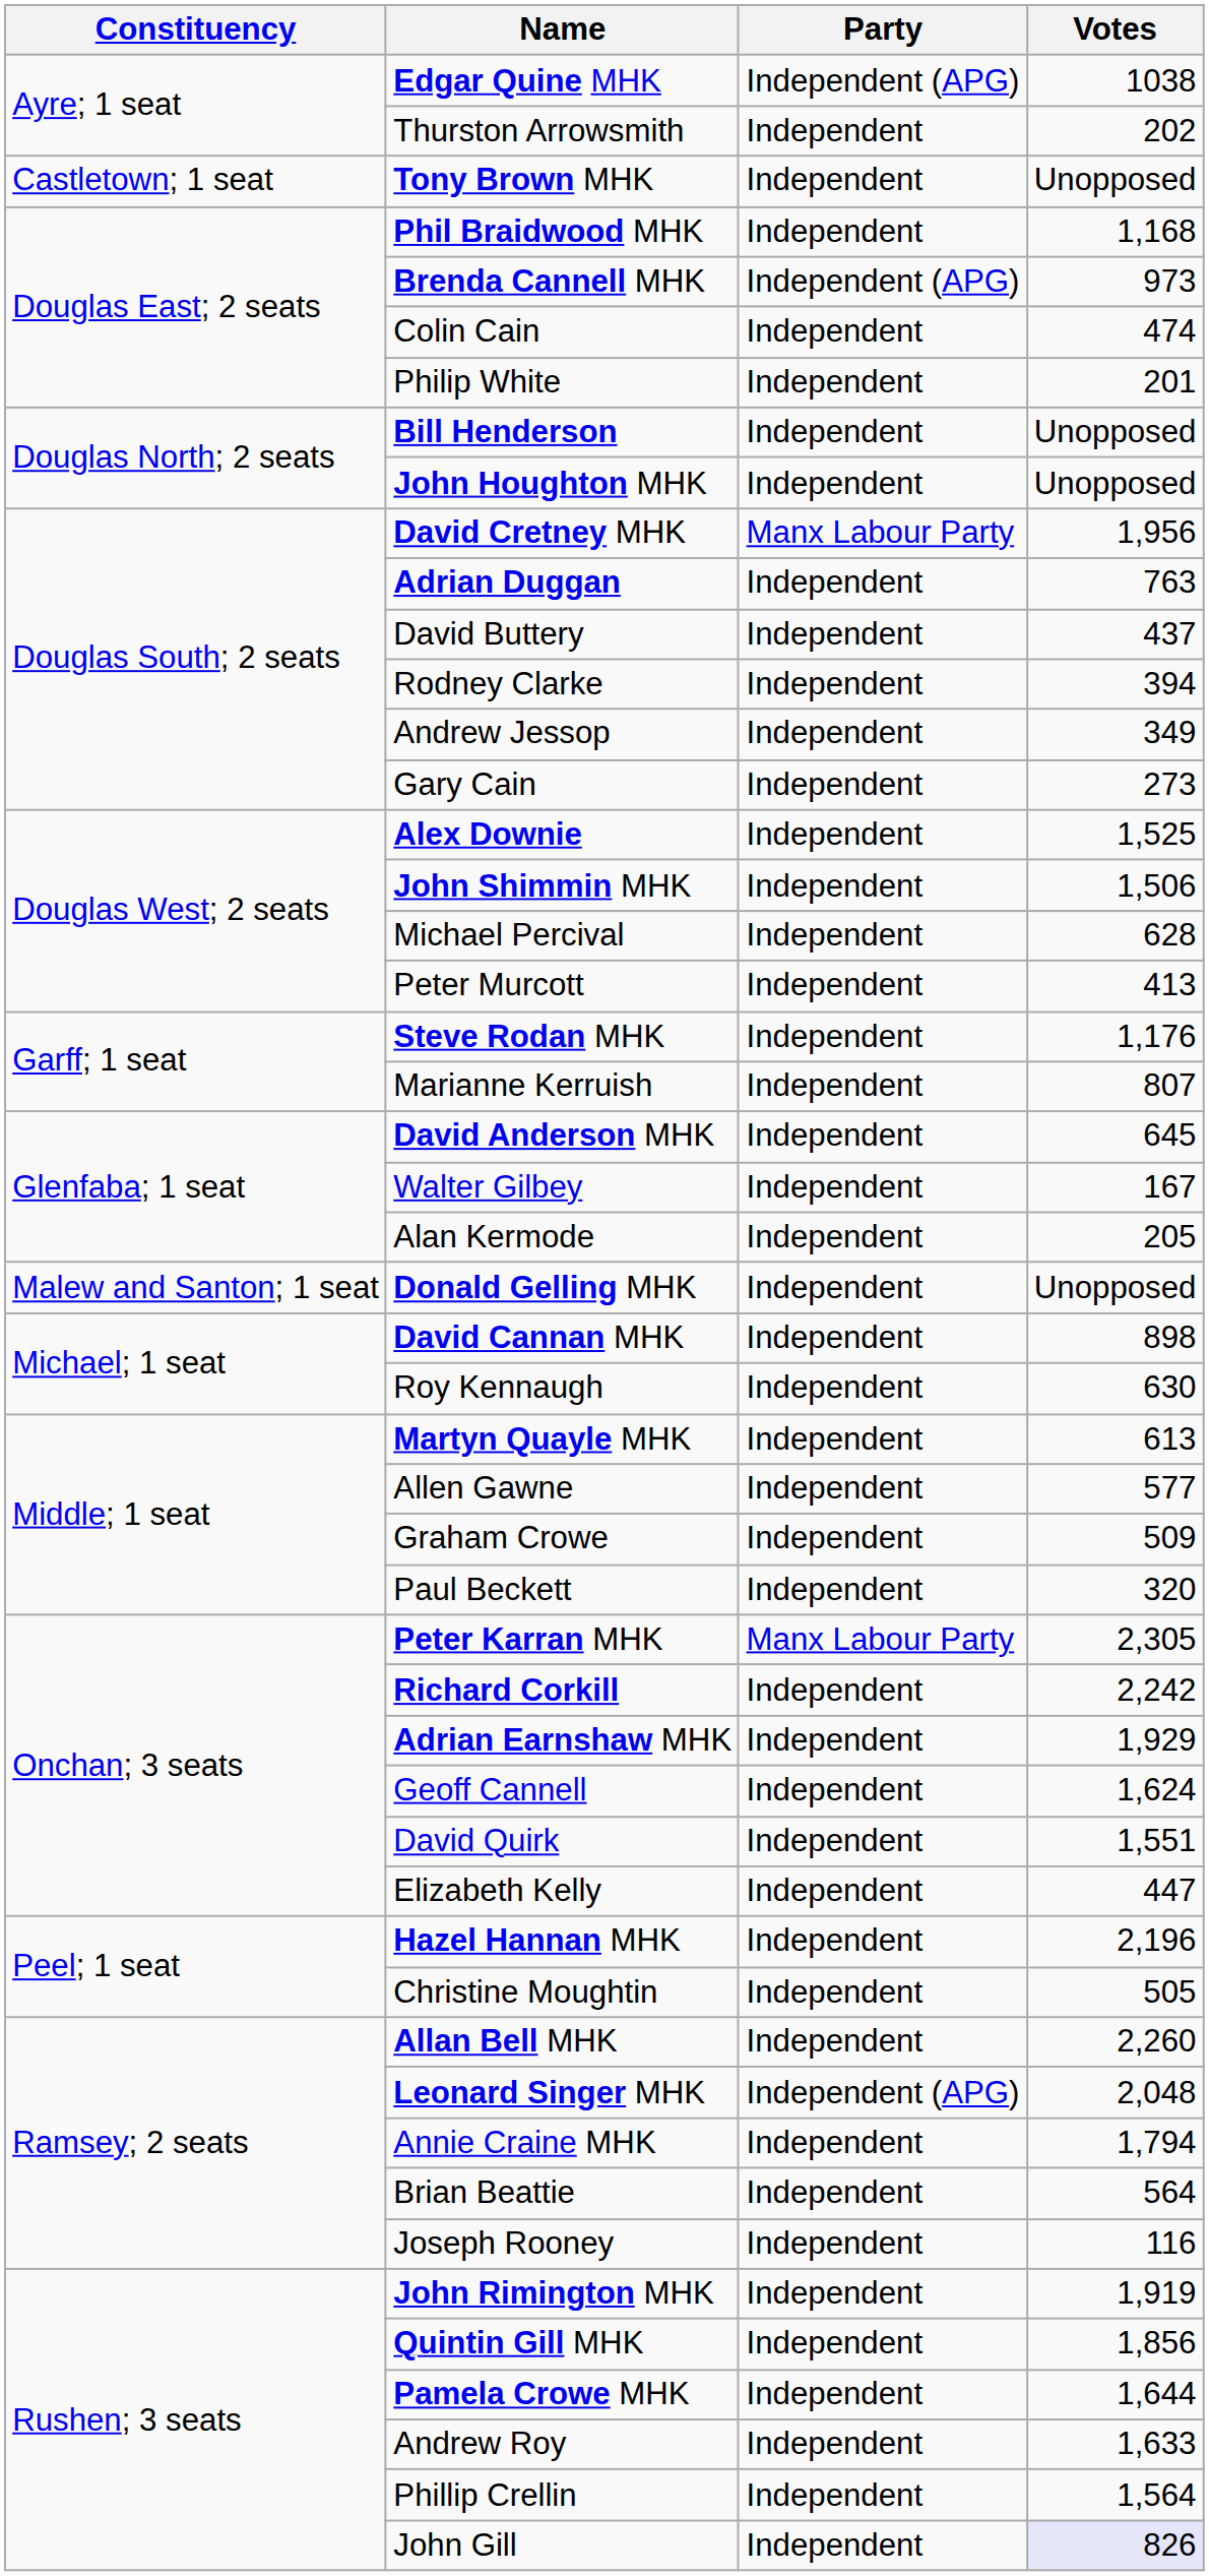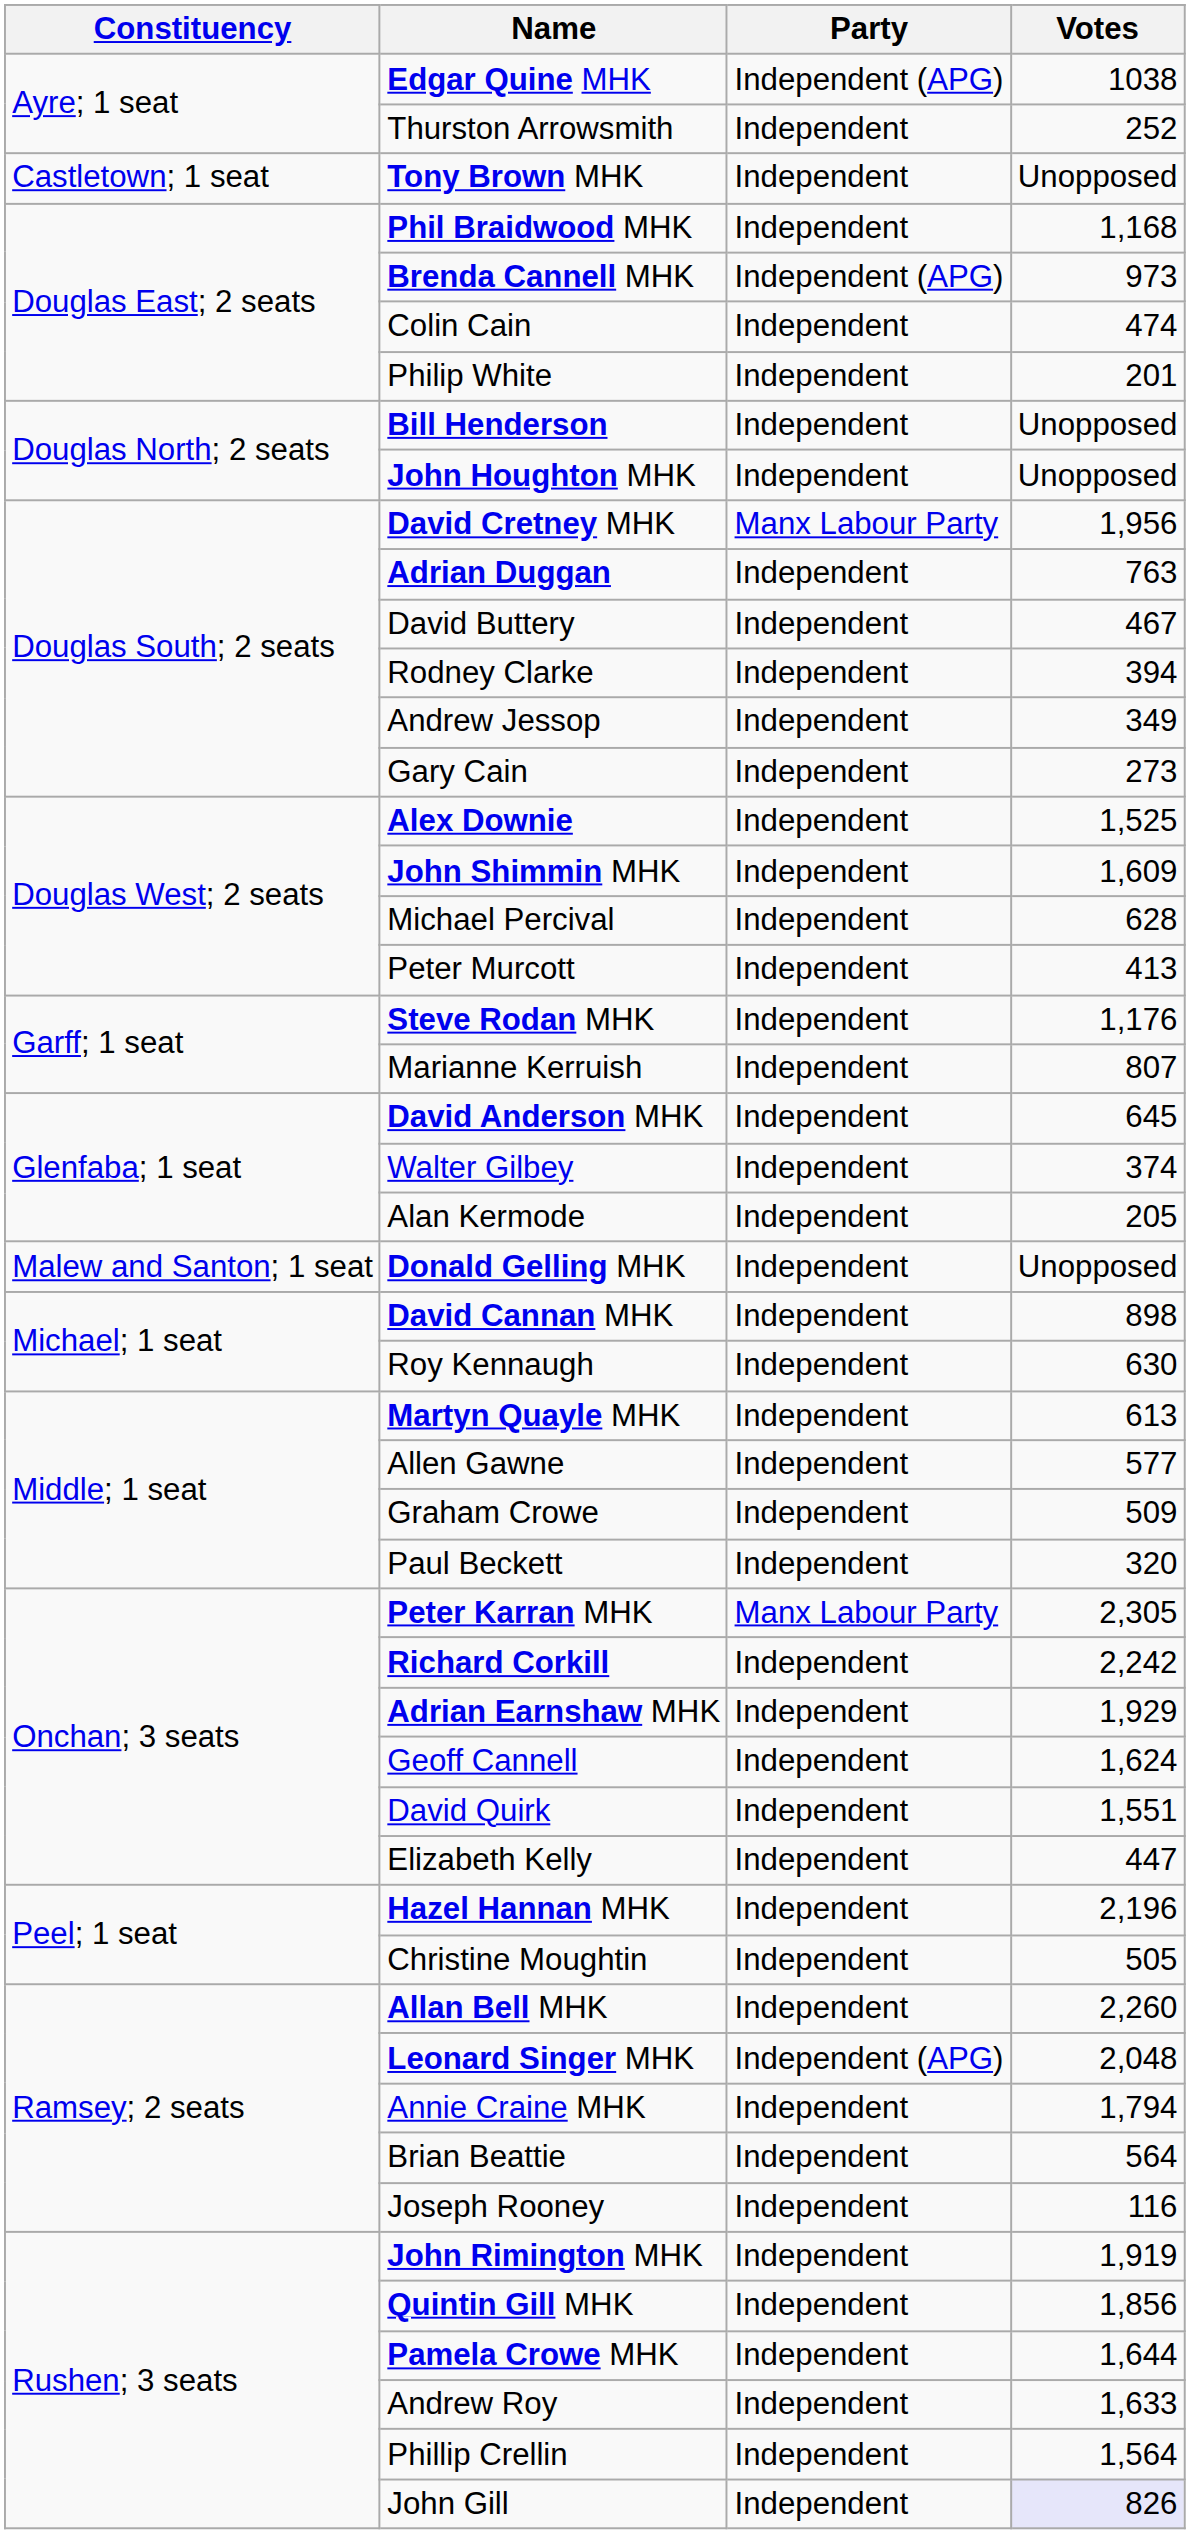Thurston Arrowsmith | Votes: 202 -> 252
David Buttery | Votes: 437 -> 467
John Shimmin MHK | Votes: 1,506 -> 1,609
Walter Gilbey | Votes: 167 -> 374
